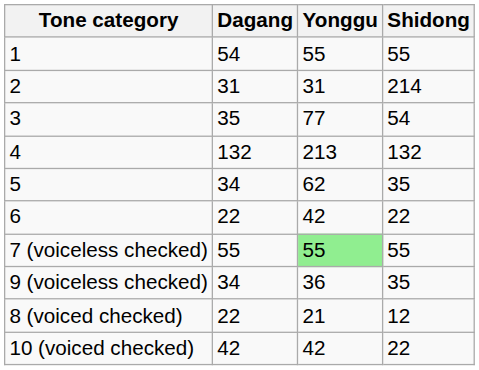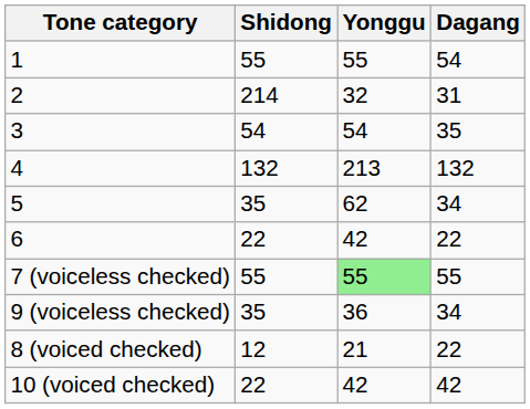columns swapped: Shidong <-> Dagang
2 | Yonggu: 31 -> 32
3 | Yonggu: 77 -> 54
